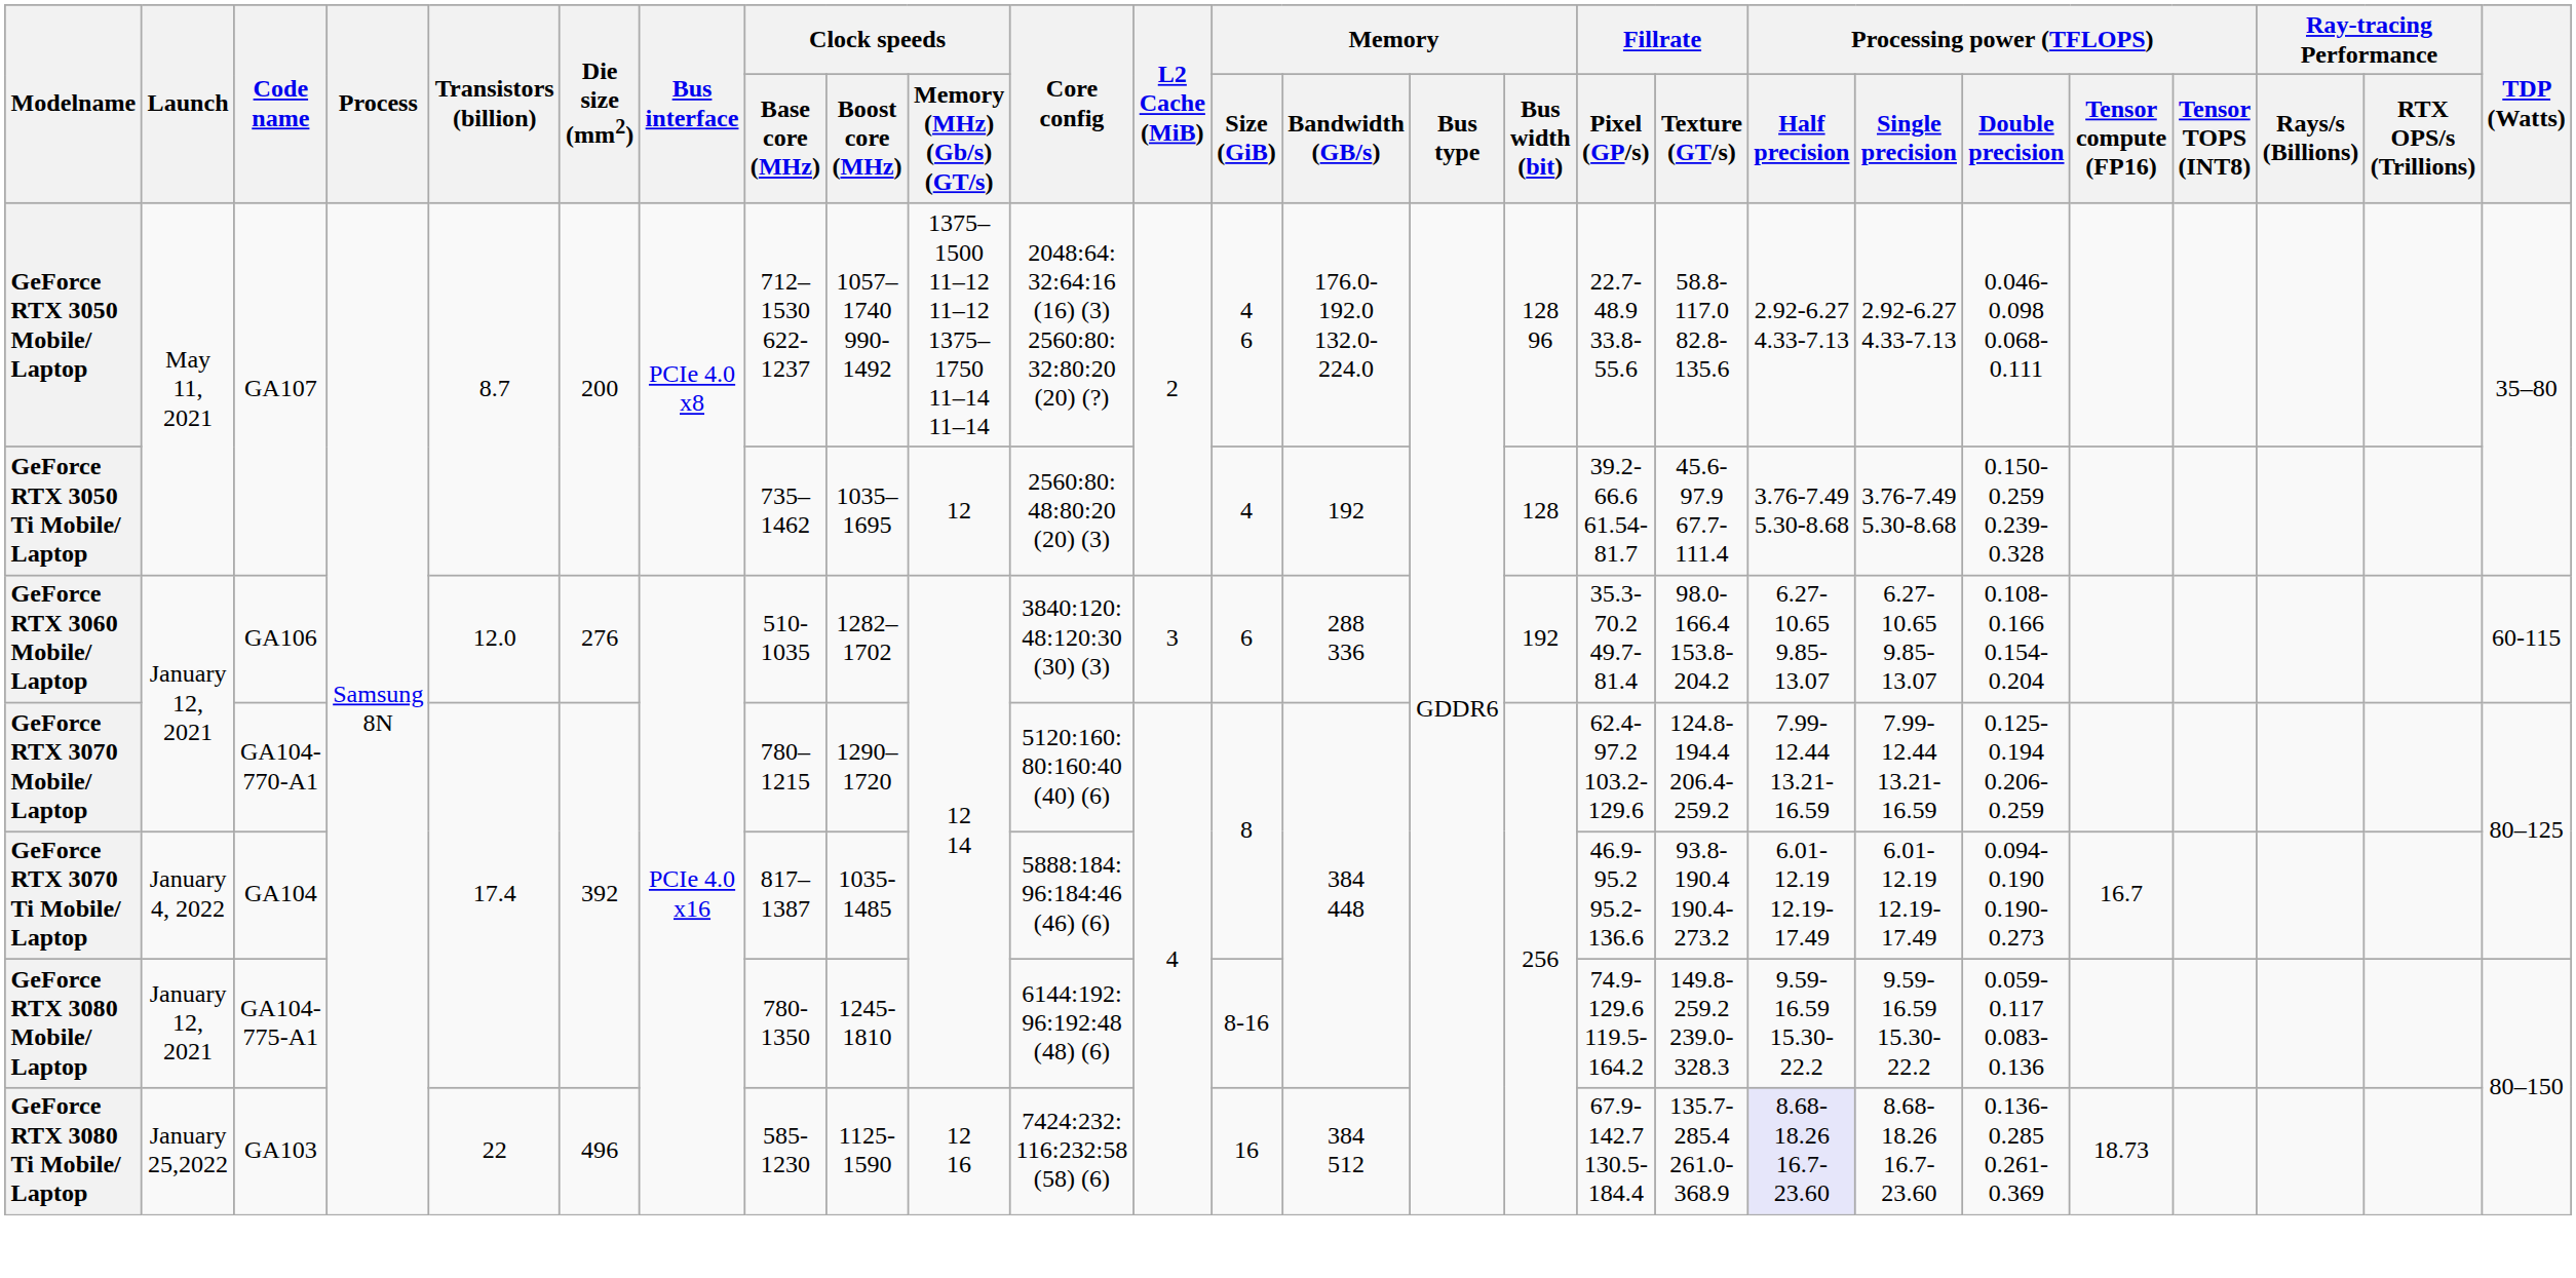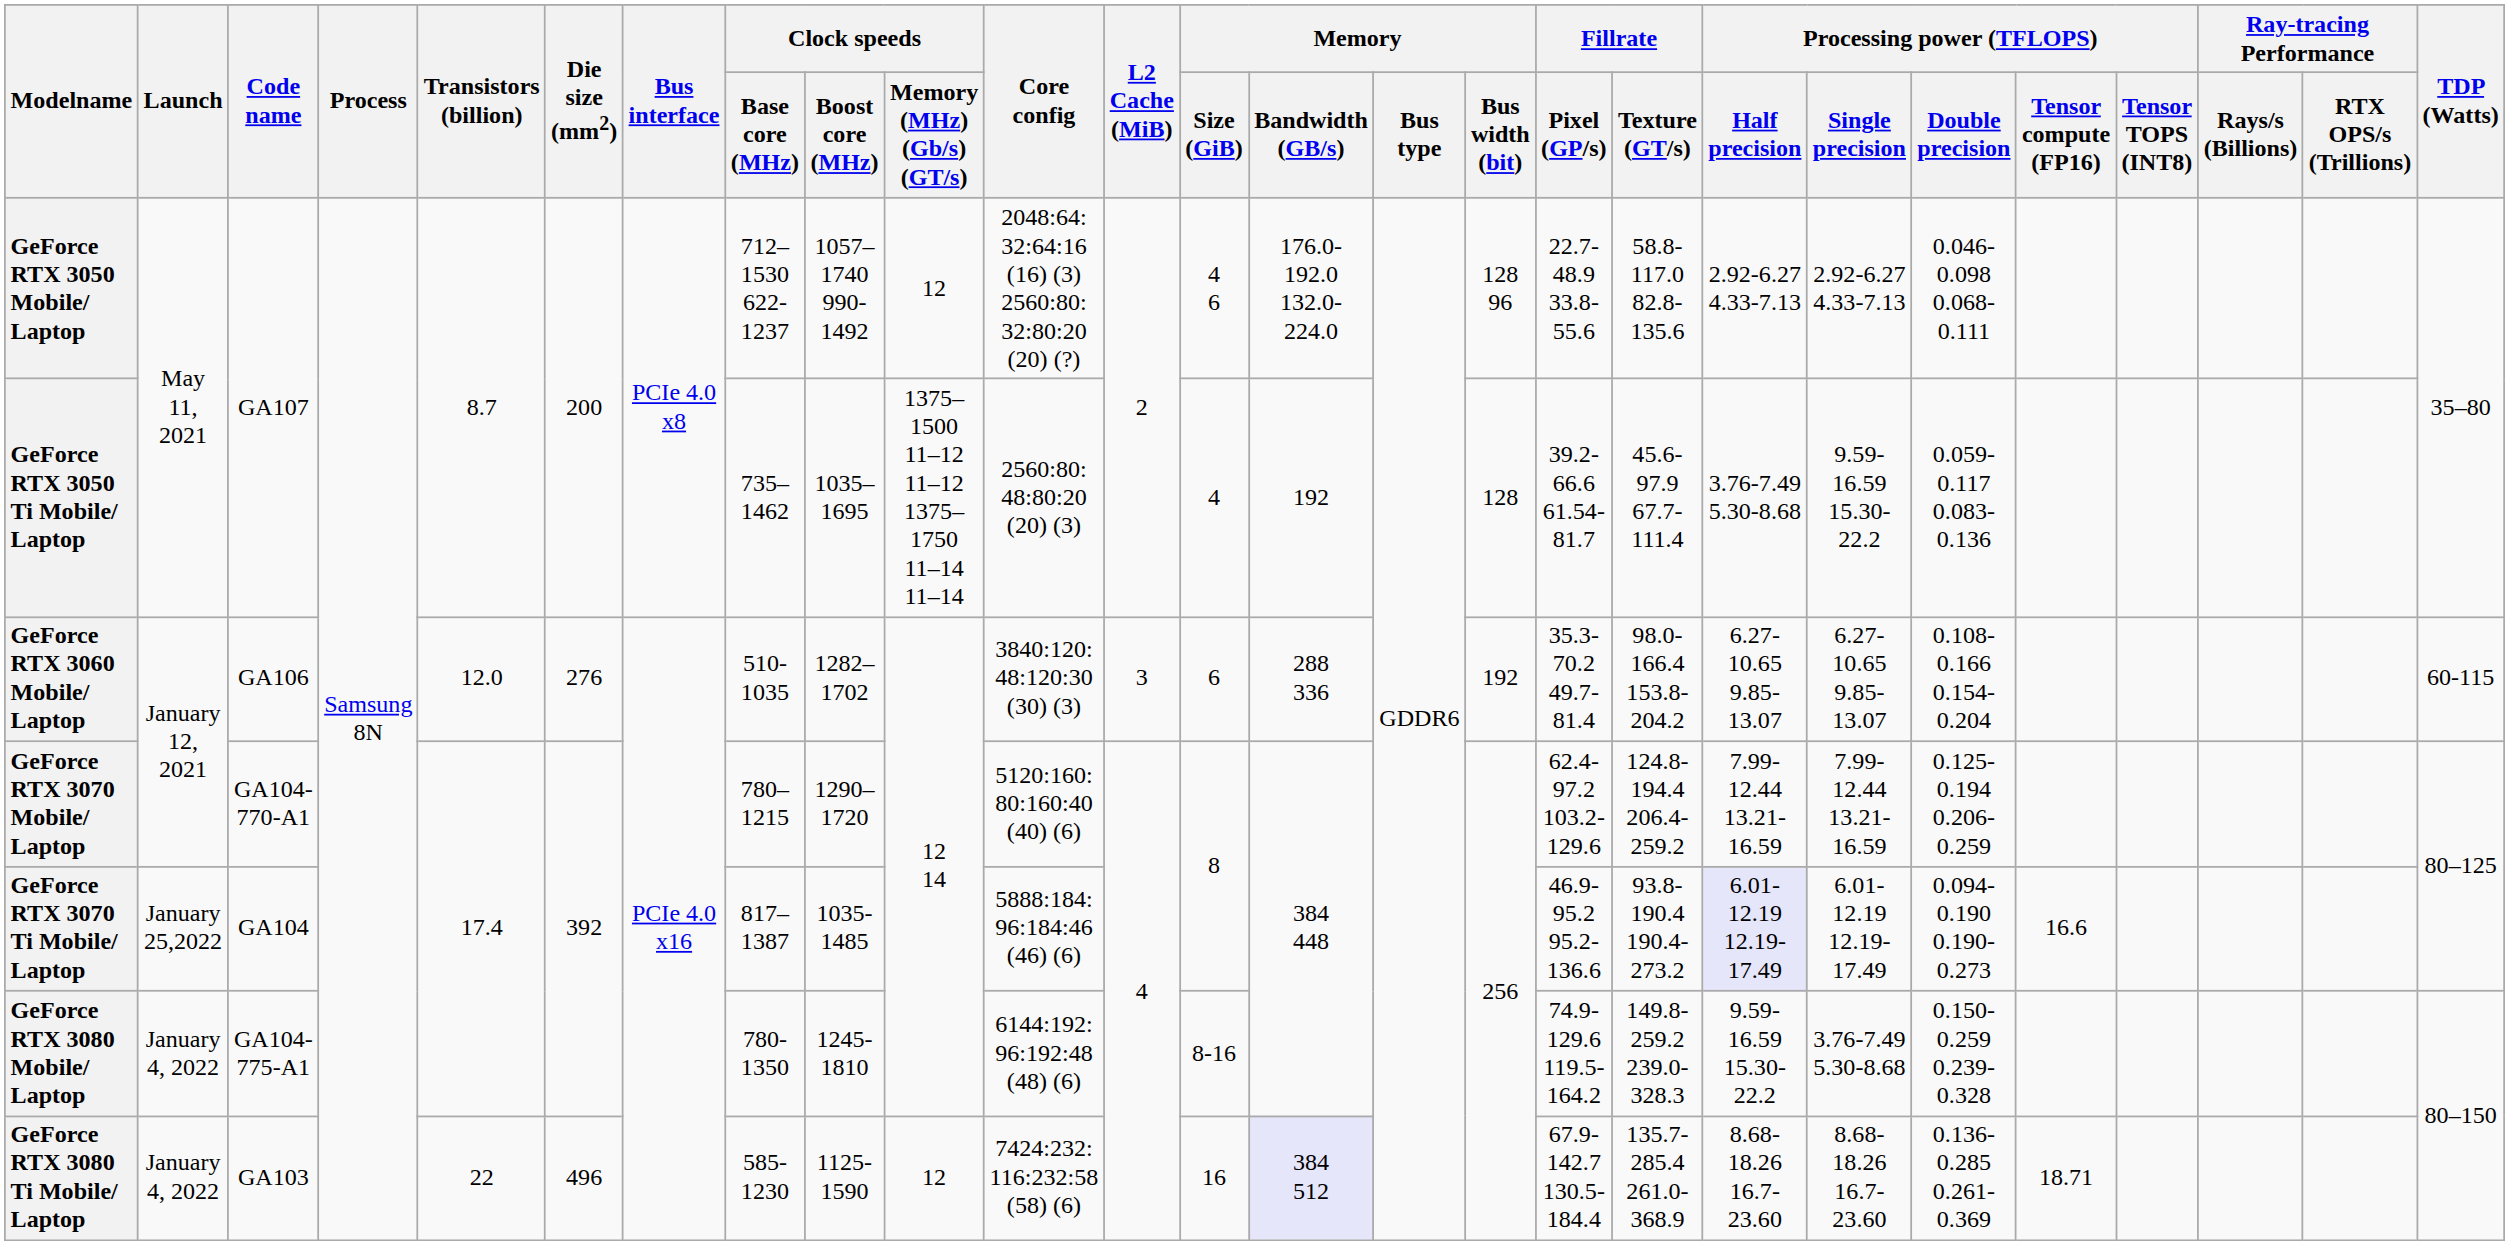GeForce RTX 3050 Mobile/ Laptop | Clock speeds / Memory (MHz) (Gb/s) (GT/s): 1375–1500 11–12 11–12 1375–1750 11–14 11–14 -> 12
GeForce RTX 3050 Ti Mobile/ Laptop | Clock speeds / Memory (MHz) (Gb/s) (GT/s): 12 -> 1375–1500 11–12 11–12 1375–1750 11–14 11–14
GeForce RTX 3050 Ti Mobile/ Laptop | Processing power (TFLOPS) / Single precision: 3.76-7.49 5.30-8.68 -> 9.59-16.59 15.30-22.2
GeForce RTX 3050 Ti Mobile/ Laptop | Processing power (TFLOPS) / Double precision: 0.150-0.259 0.239-0.328 -> 0.059-0.117 0.083-0.136
GeForce RTX 3070 Ti Mobile/ Laptop | Launch: January 4, 2022 -> January 25,2022
GeForce RTX 3070 Ti Mobile/ Laptop | Processing power (TFLOPS) / Half precision: no background -> lavender background
GeForce RTX 3070 Ti Mobile/ Laptop | Processing power (TFLOPS) / Tensor compute (FP16): 16.7 -> 16.6
GeForce RTX 3080 Mobile/ Laptop | Launch: January 12, 2021 -> January 4, 2022
GeForce RTX 3080 Mobile/ Laptop | Processing power (TFLOPS) / Single precision: 9.59-16.59 15.30-22.2 -> 3.76-7.49 5.30-8.68
GeForce RTX 3080 Mobile/ Laptop | Processing power (TFLOPS) / Double precision: 0.059-0.117 0.083-0.136 -> 0.150-0.259 0.239-0.328
GeForce RTX 3080 Ti Mobile/ Laptop | Launch: January 25,2022 -> January 4, 2022
GeForce RTX 3080 Ti Mobile/ Laptop | Clock speeds / Memory (MHz) (Gb/s) (GT/s): 12 16 -> 12
GeForce RTX 3080 Ti Mobile/ Laptop | Memory / Bandwidth (GB/s): no background -> lavender background
GeForce RTX 3080 Ti Mobile/ Laptop | Processing power (TFLOPS) / Half precision: lavender background -> no background
GeForce RTX 3080 Ti Mobile/ Laptop | Processing power (TFLOPS) / Tensor compute (FP16): 18.73 -> 18.71
